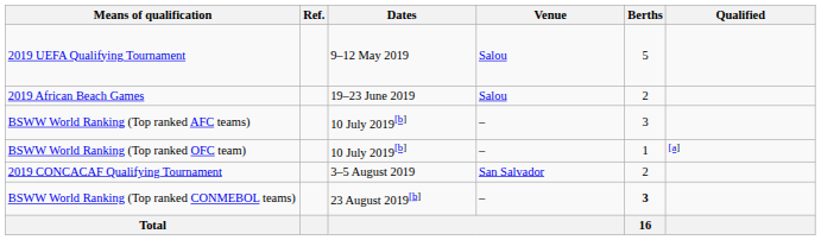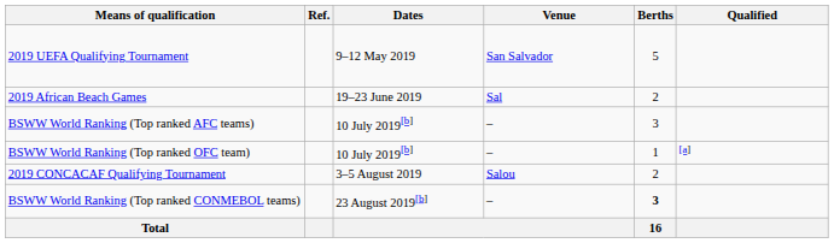2019 UEFA Qualifying Tournament | Venue: Salou -> San Salvador
2019 African Beach Games | Venue: Salou -> Sal
2019 CONCACAF Qualifying Tournament | Venue: San Salvador -> Salou
